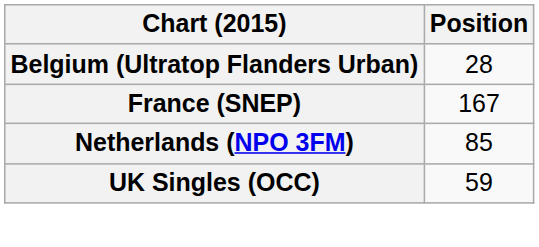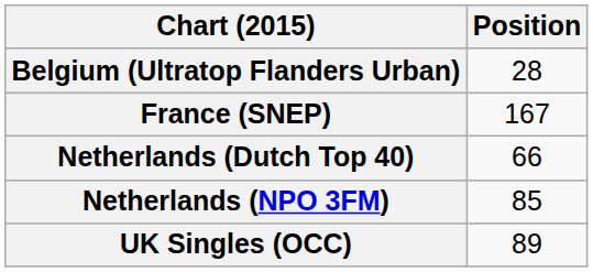+ row: Netherlands (Dutch Top 40) | 66
UK Singles (OCC) | Position: 59 -> 89
